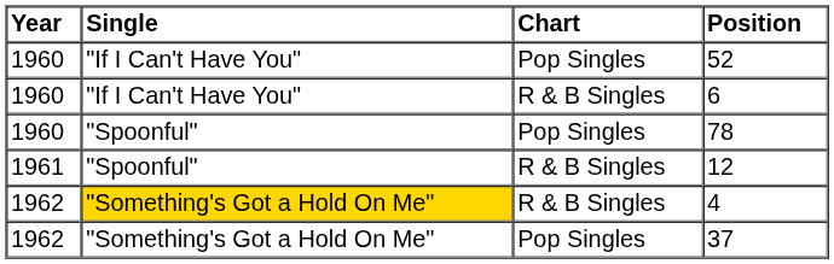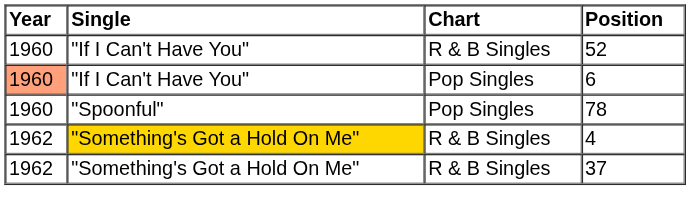52 | Chart: Pop Singles -> R & B Singles
6 | Year: no background -> lightsalmon background
6 | Chart: R & B Singles -> Pop Singles
- row: 1961 | "Spoonful" | R & B Singles | 12
37 | Chart: Pop Singles -> R & B Singles
